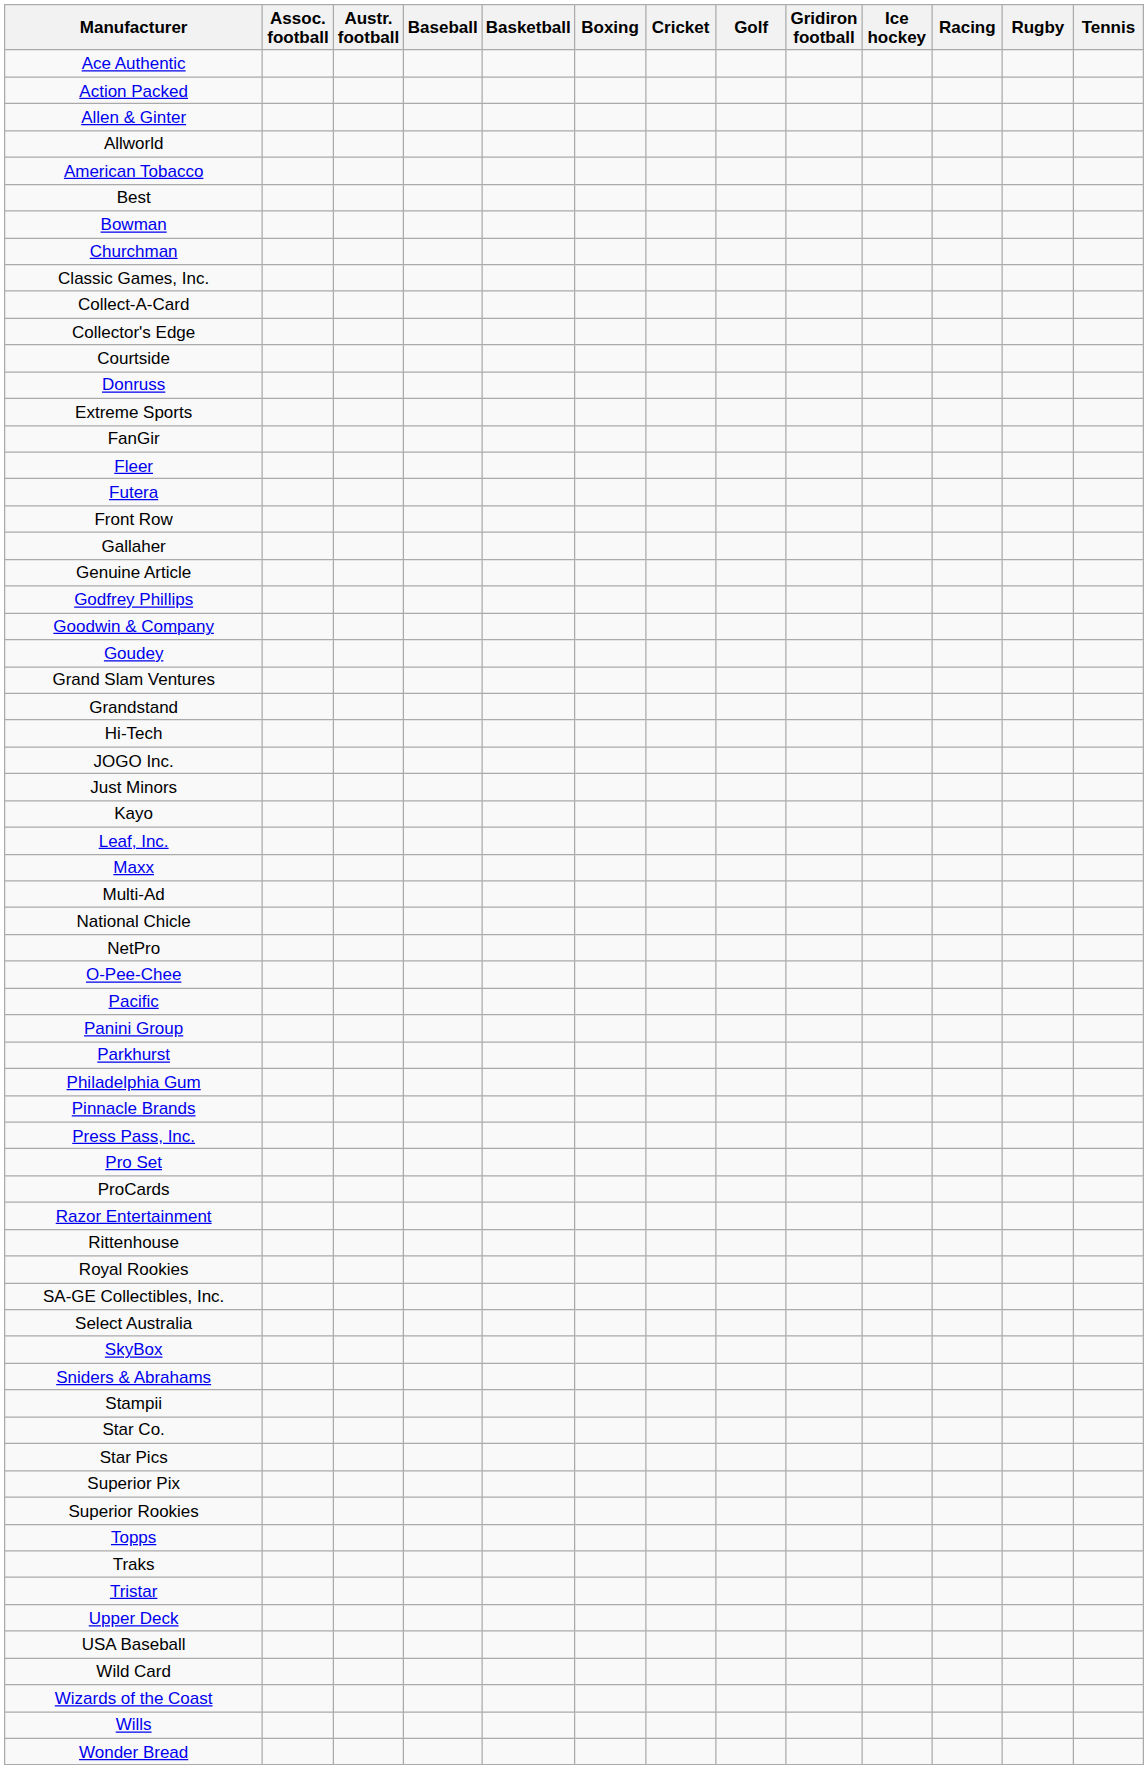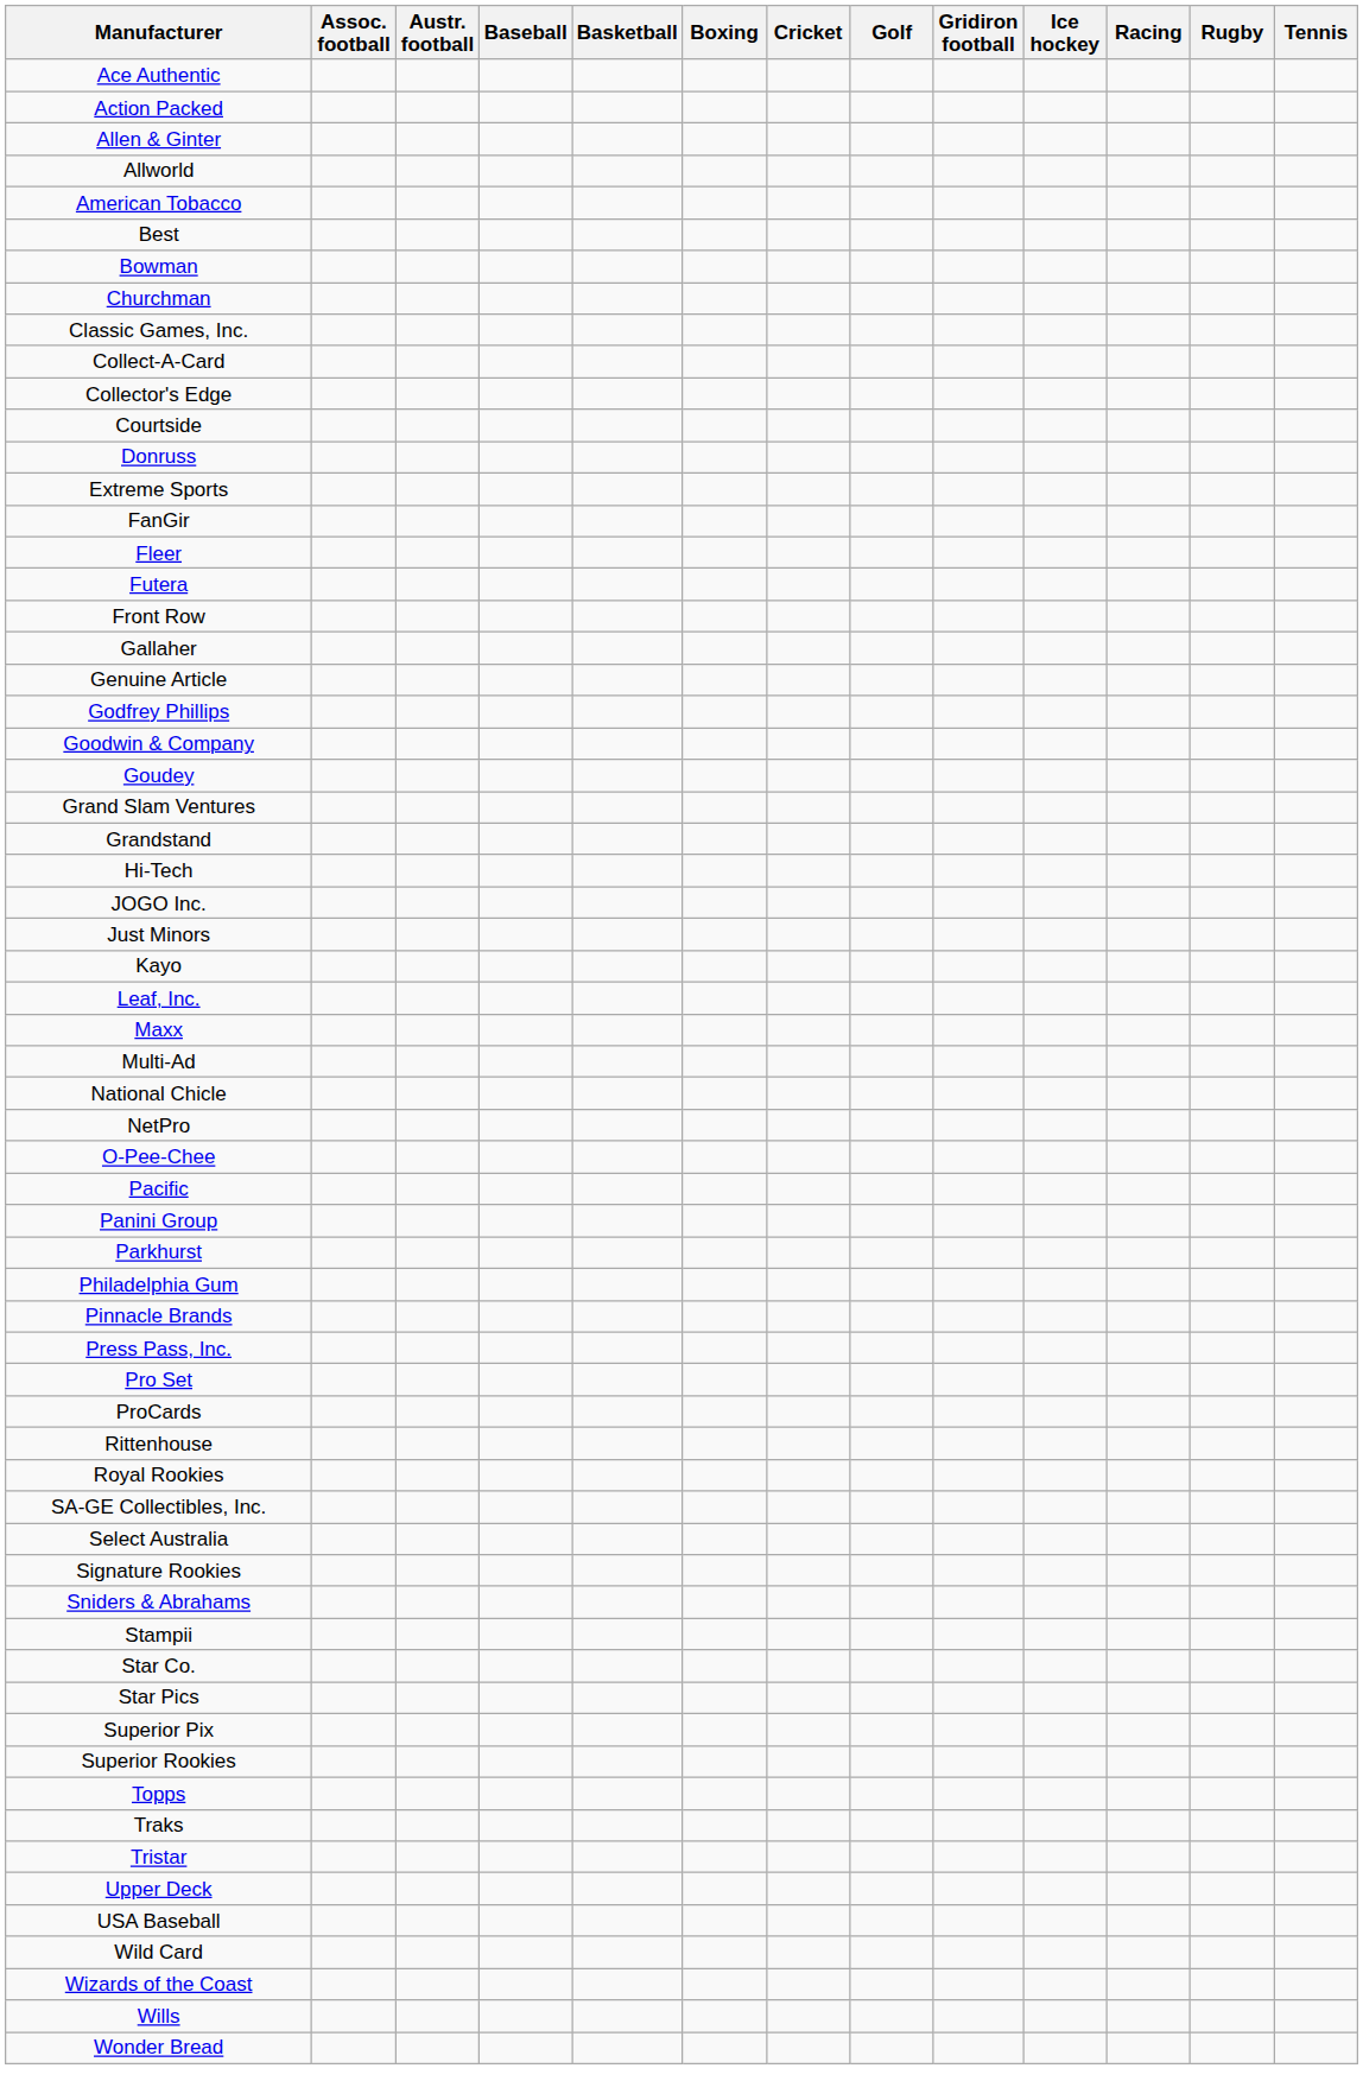- row: Razor Entertainment
+ row: Signature Rookies
- row: SkyBox
